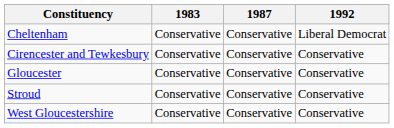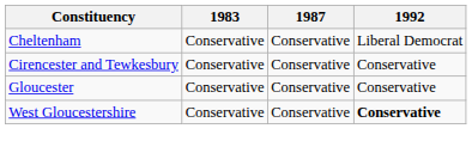- row: Stroud | Conservative | Conservative | Conservative
West Gloucestershire | 1992: normal -> bold
